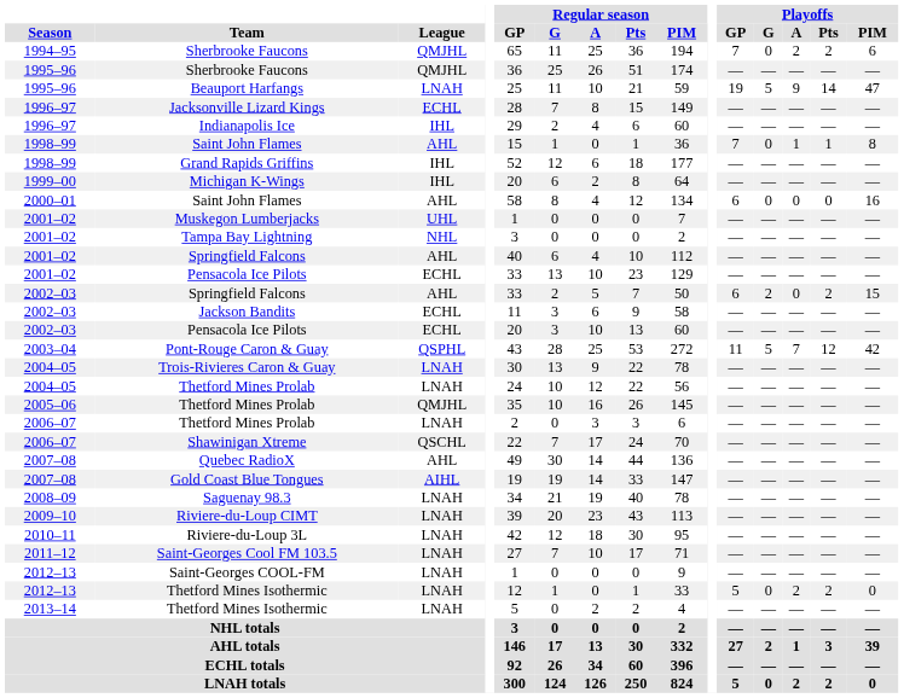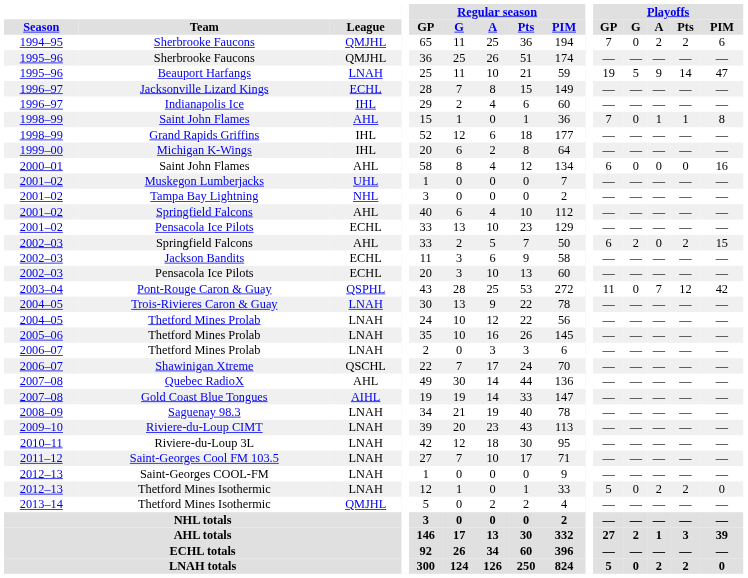Pont-Rouge Caron & Guay | Playoffs / G: 5 -> 0
2005–06 / Thetford Mines Prolab | League: QMJHL -> LNAH
2013–14 / Thetford Mines Isothermic | League: LNAH -> QMJHL
